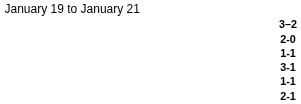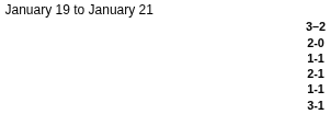rows swapped: 3-1 <-> 2-1
